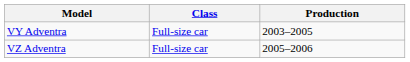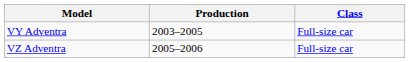columns swapped: Class <-> Production
